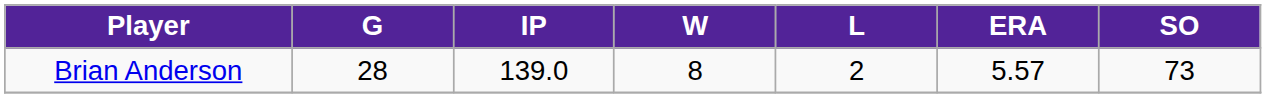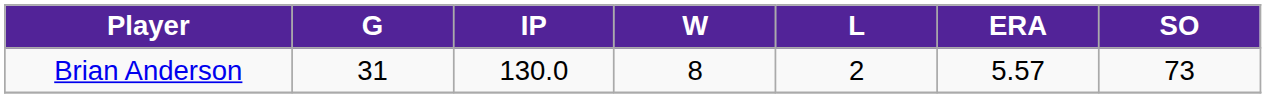Brian Anderson | G: 28 -> 31
Brian Anderson | IP: 139.0 -> 130.0
